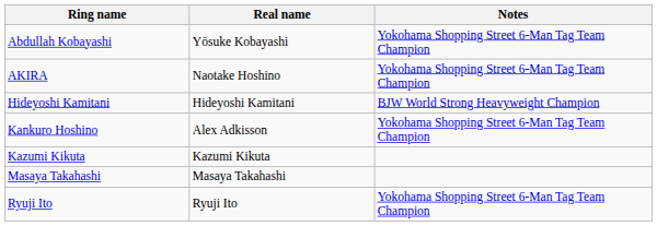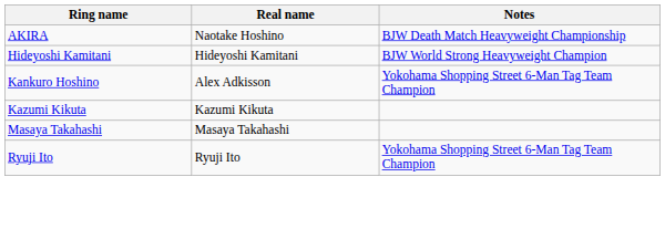- row: Abdullah Kobayashi | Yōsuke Kobayashi | Yokohama Shopping Street 6-Man Tag Team Champion
AKIRA | Notes: Yokohama Shopping Street 6-Man Tag Team Champion -> BJW Death Match Heavyweight Championship
